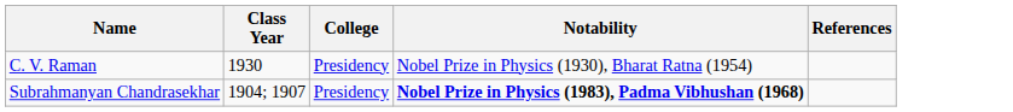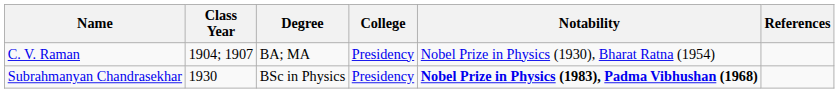+ column: Degree | BA; MA | BSc in Physics
C. V. Raman | Class Year: 1930 -> 1904; 1907
Subrahmanyan Chandrasekhar | Class Year: 1904; 1907 -> 1930
